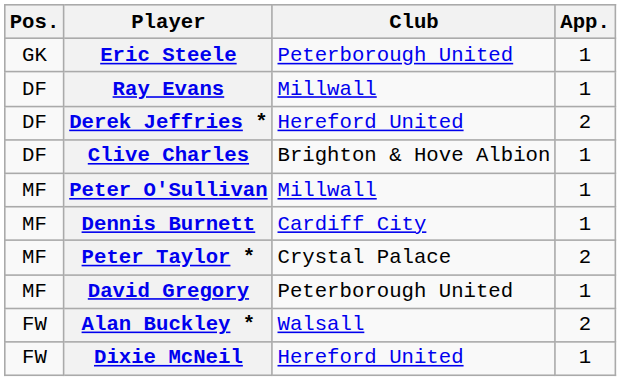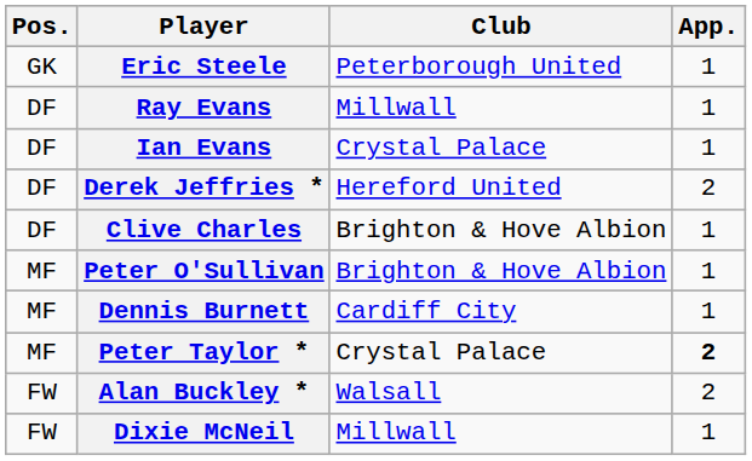+ row: DF | Ian Evans | Crystal Palace | 1
Peter O'Sullivan | Club: Millwall -> Brighton & Hove Albion
Peter Taylor * | App.: normal -> bold
- row: MF | David Gregory | Peterborough United | 1
Dixie McNeil | Club: Hereford United -> Millwall
